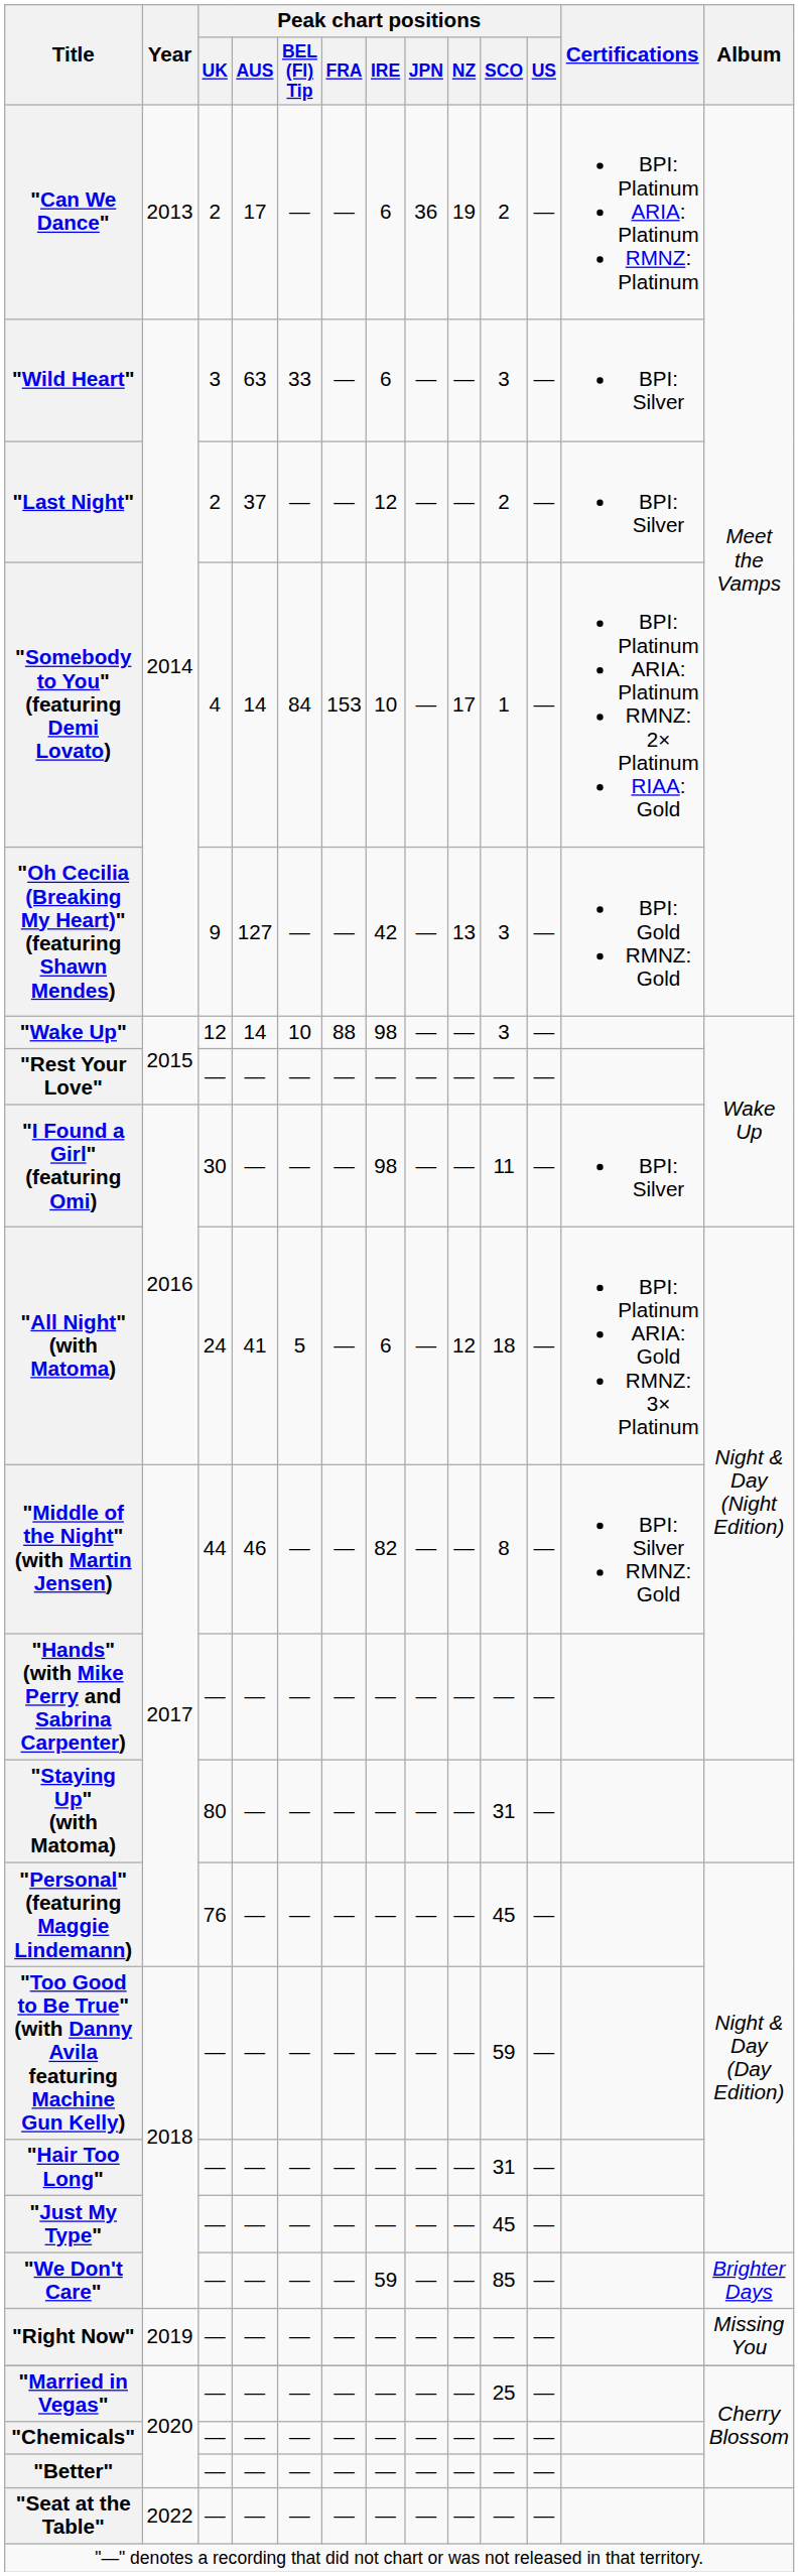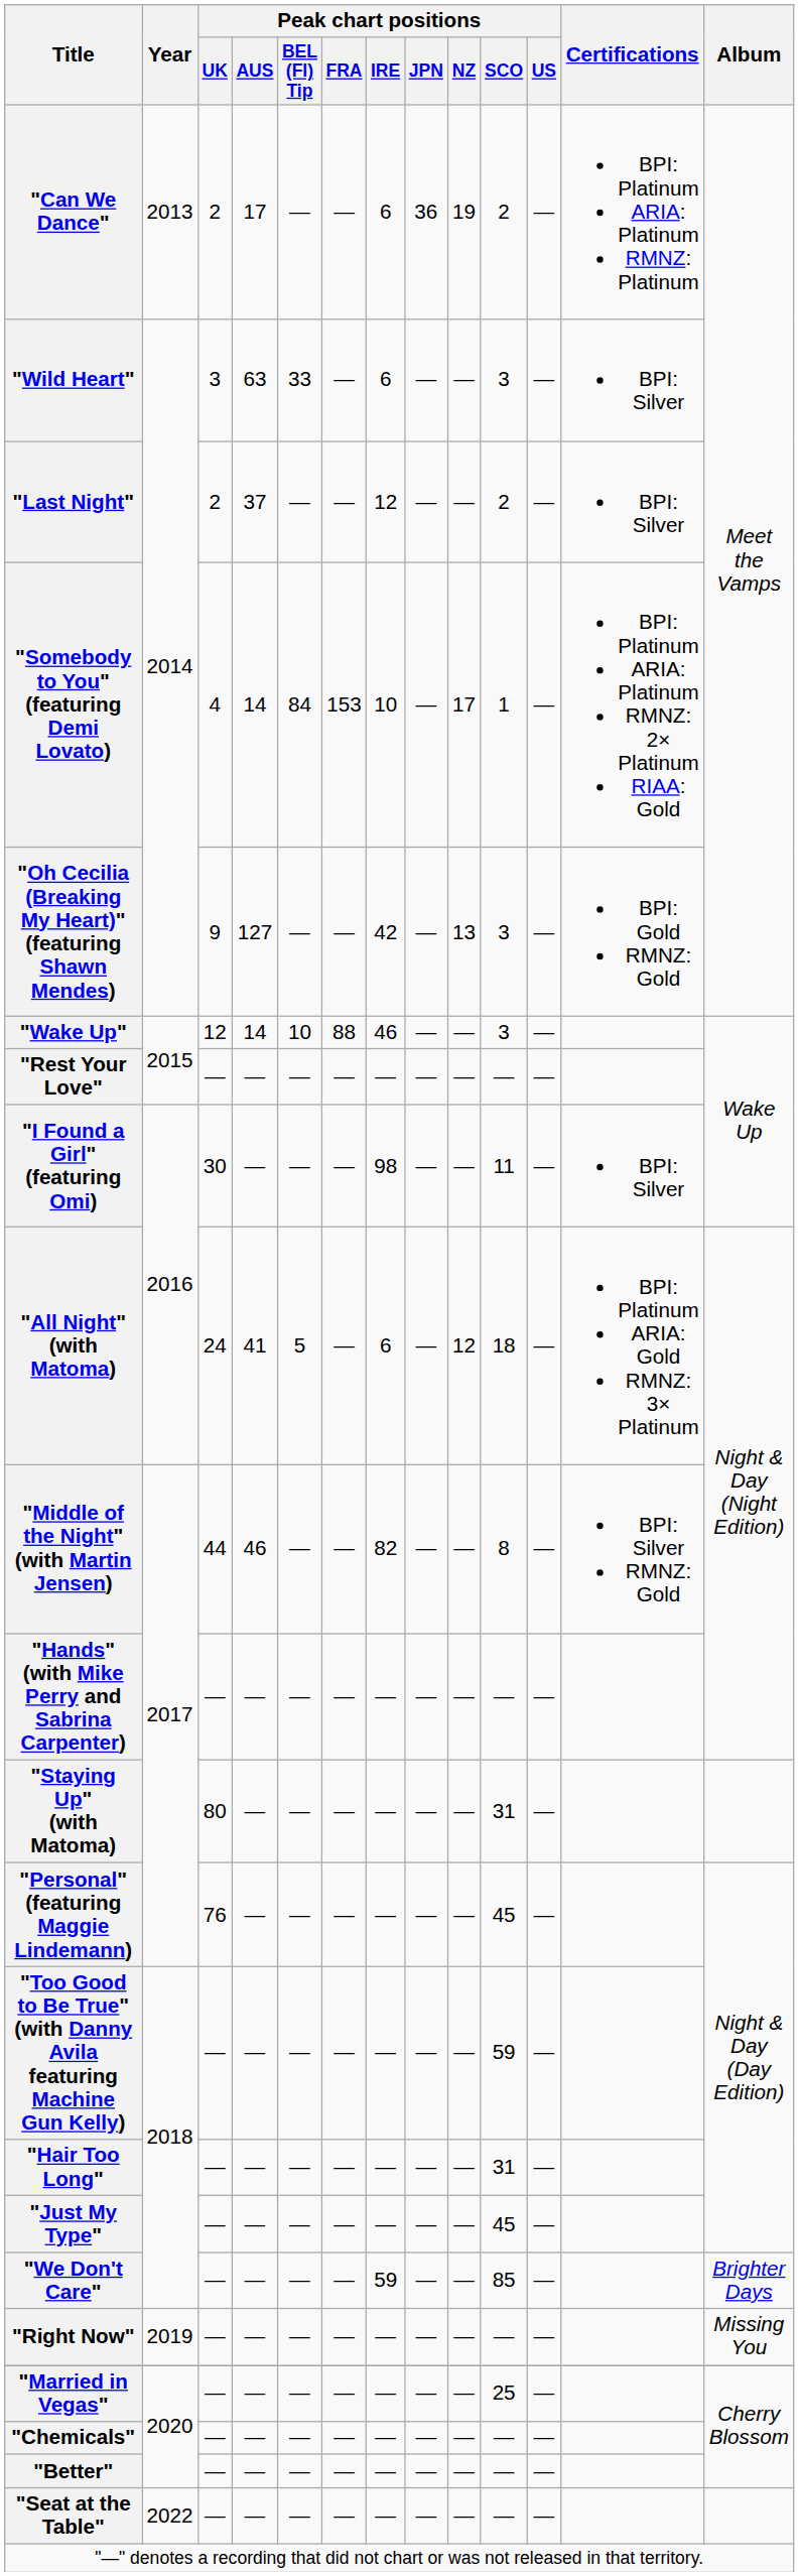"Wake Up" | Peak chart positions / IRE: 98 -> 46
